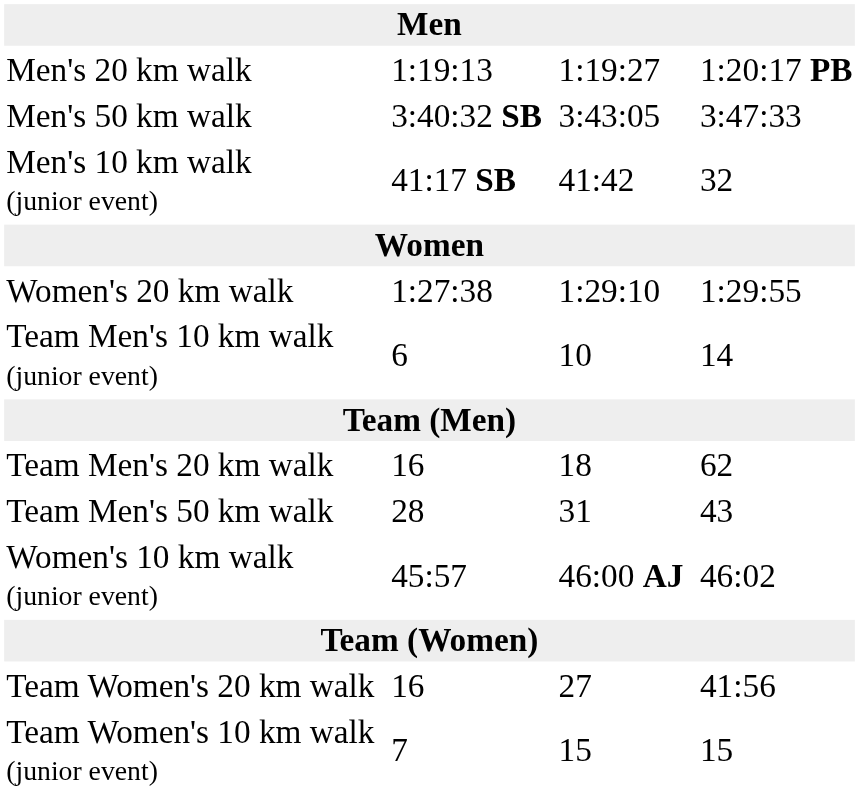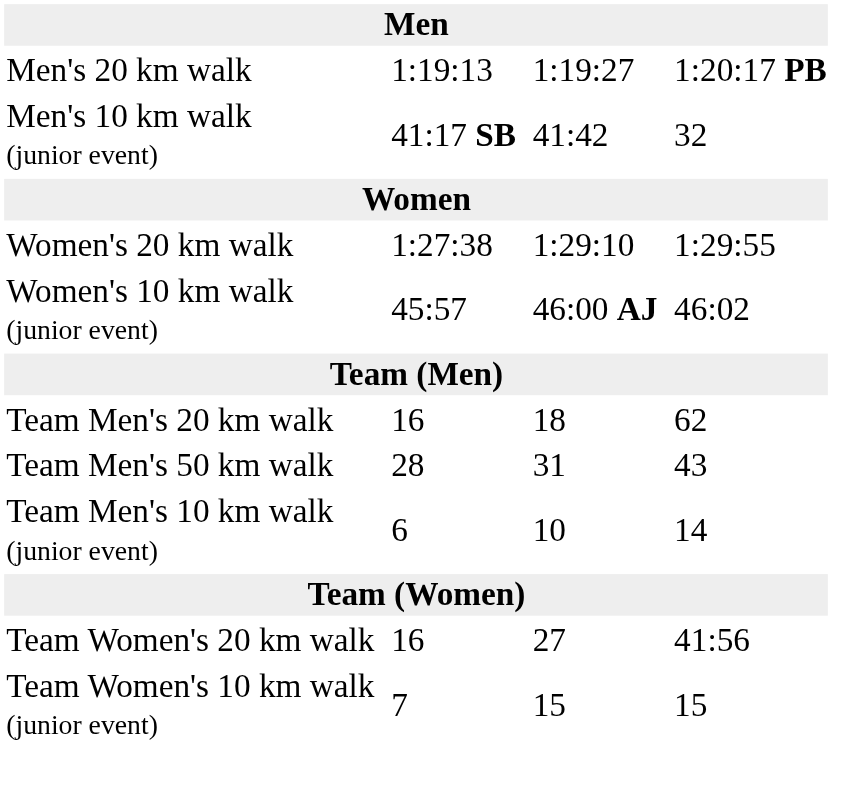- row: Men's 50 km walk | 3:40:32 SB | 3:43:05 | 3:47:33
rows swapped: Women's 10 km walk (junior event) <-> Team Men's 10 km walk (junior event)
